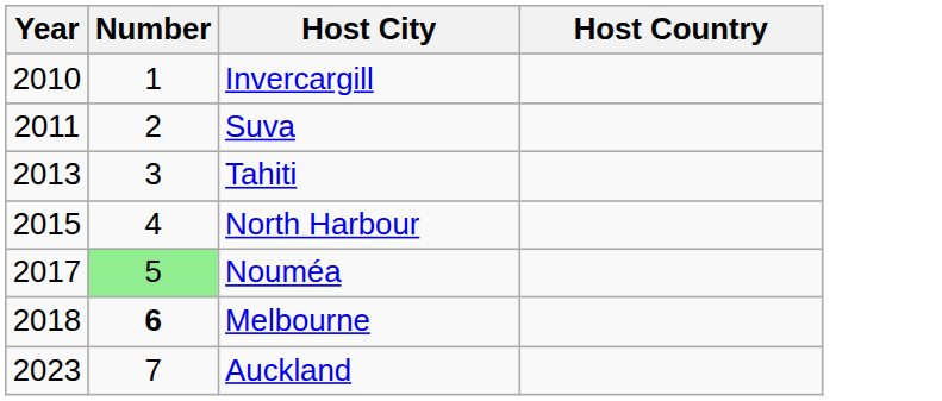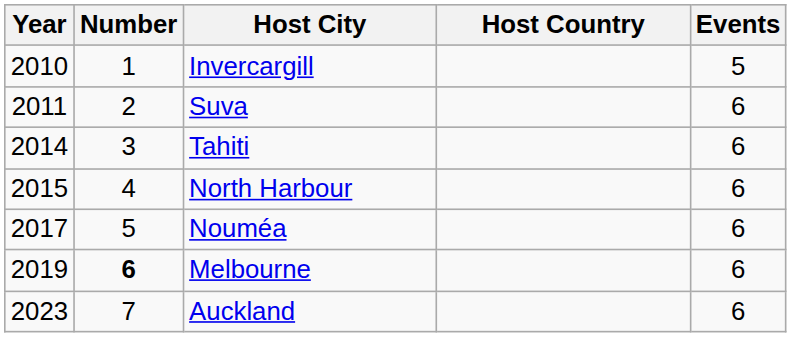+ column: Events | 5 | 6 | 6 | 6 | 6 | 6 | 6
Tahiti | Year: 2013 -> 2014
Nouméa | Number: lightgreen background -> no background
Melbourne | Year: 2018 -> 2019
